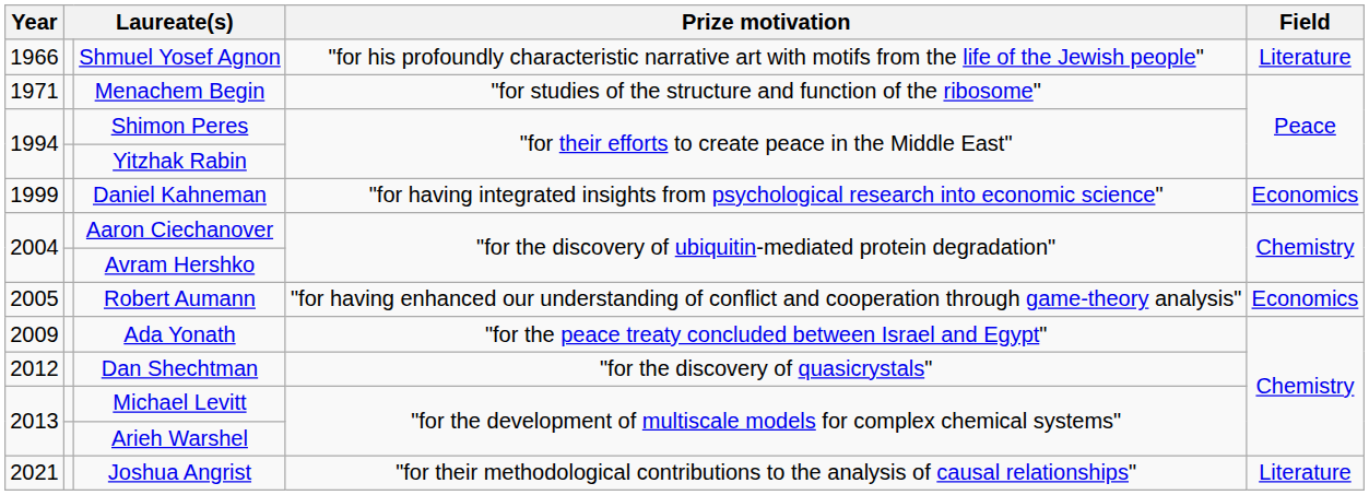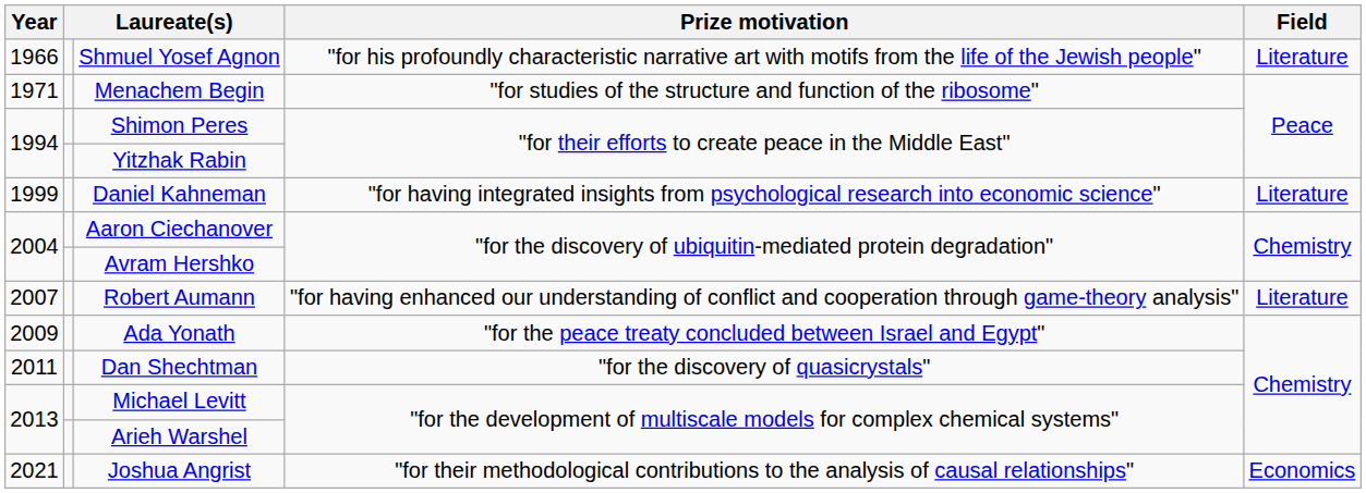Daniel Kahneman | Field: Economics -> Literature
Robert Aumann | Year: 2005 -> 2007
Robert Aumann | Field: Economics -> Literature
Dan Shechtman | Year: 2012 -> 2011
Joshua Angrist | Field: Literature -> Economics
